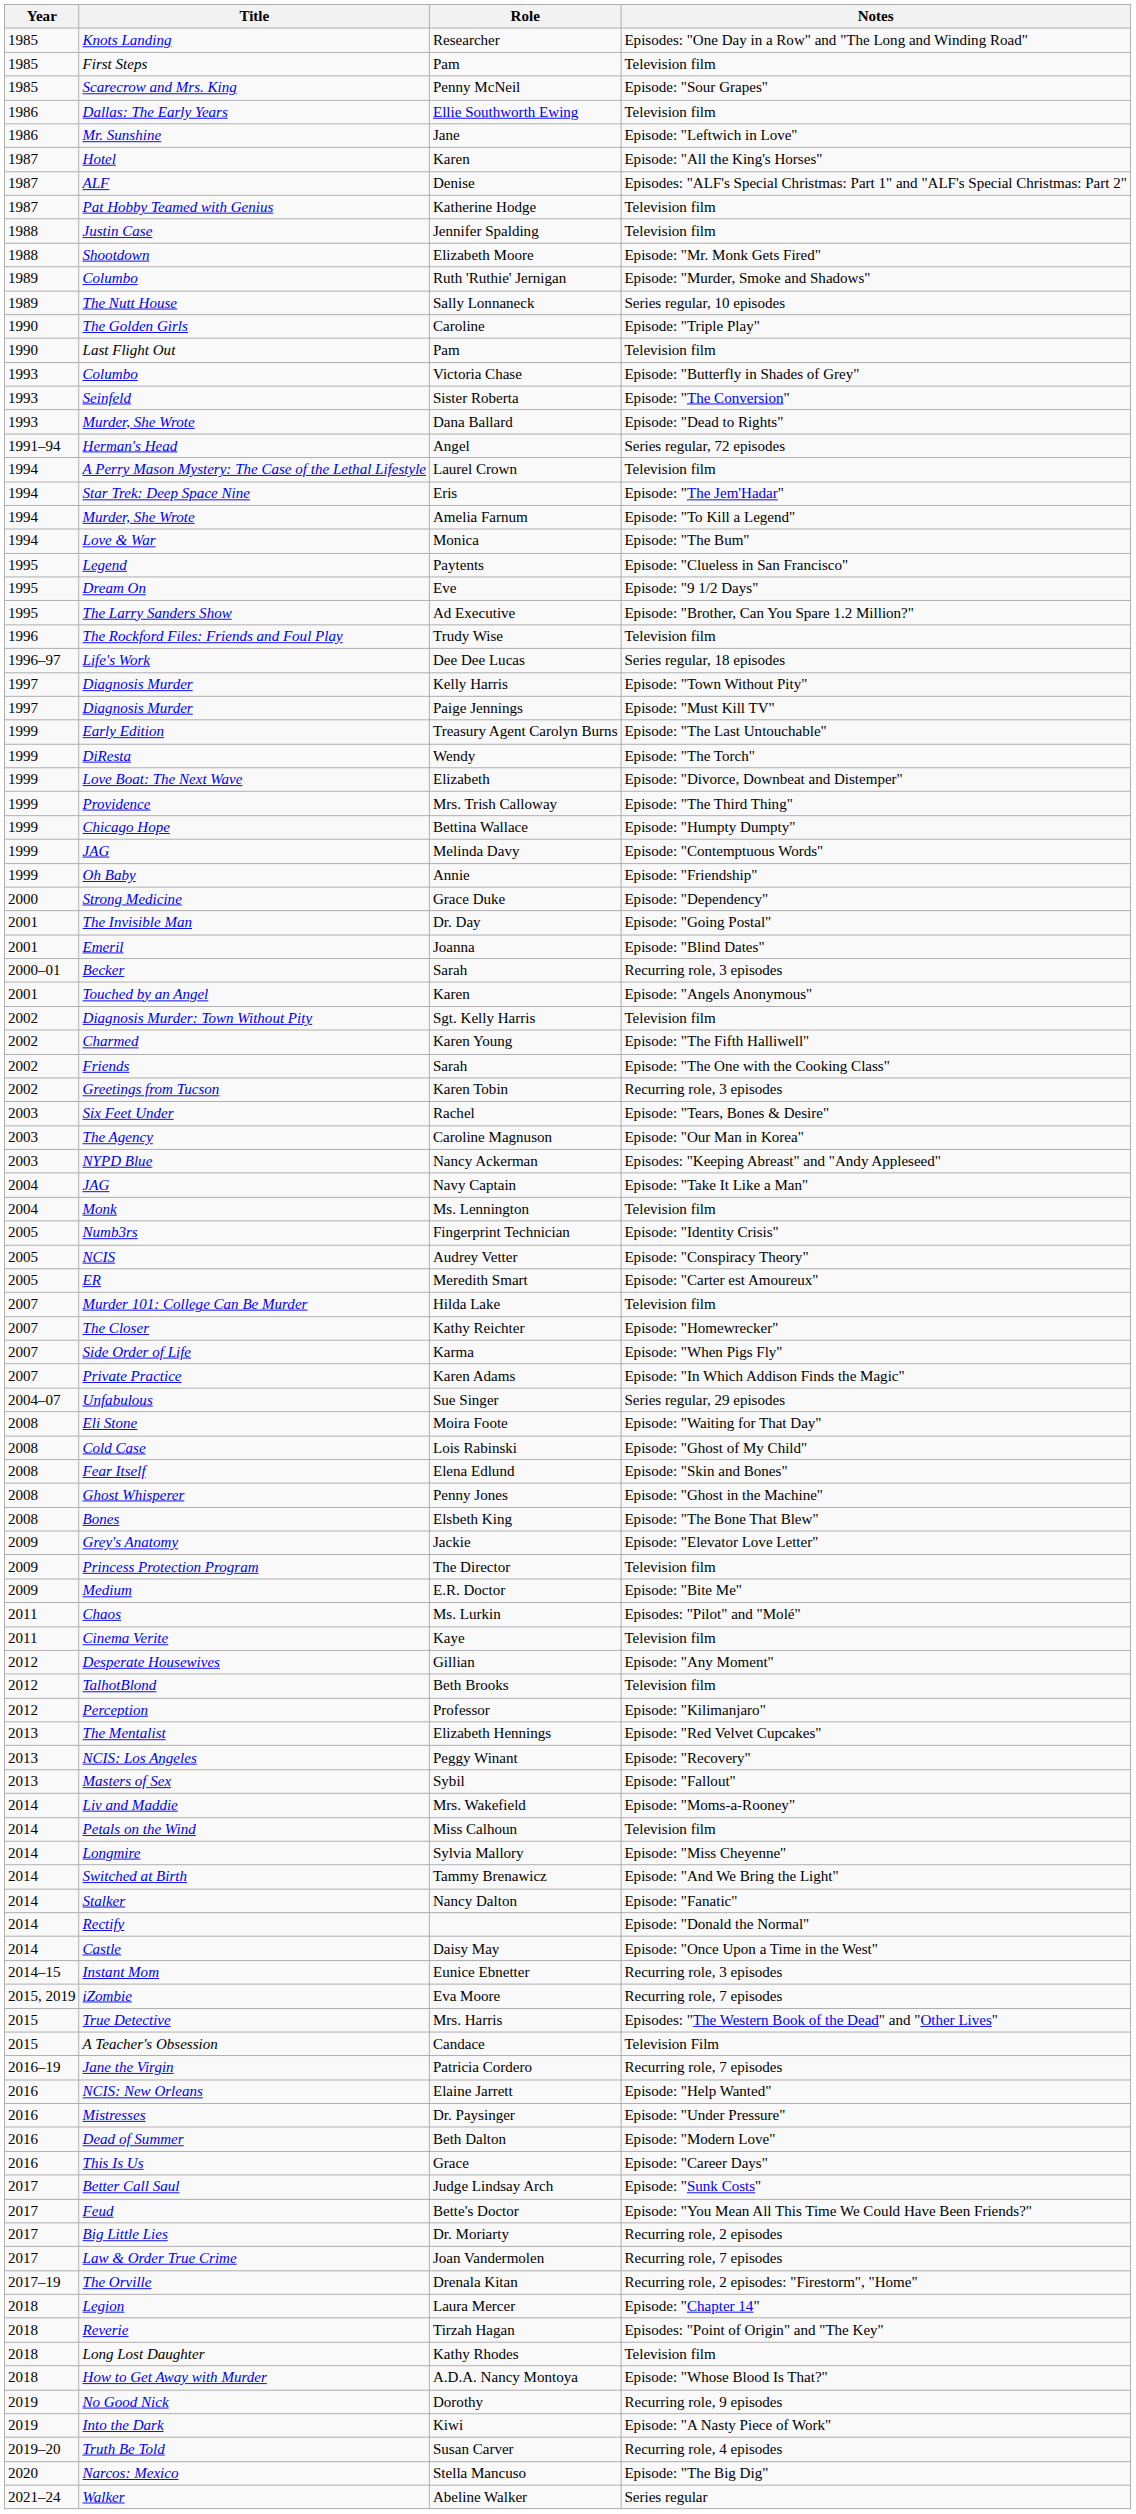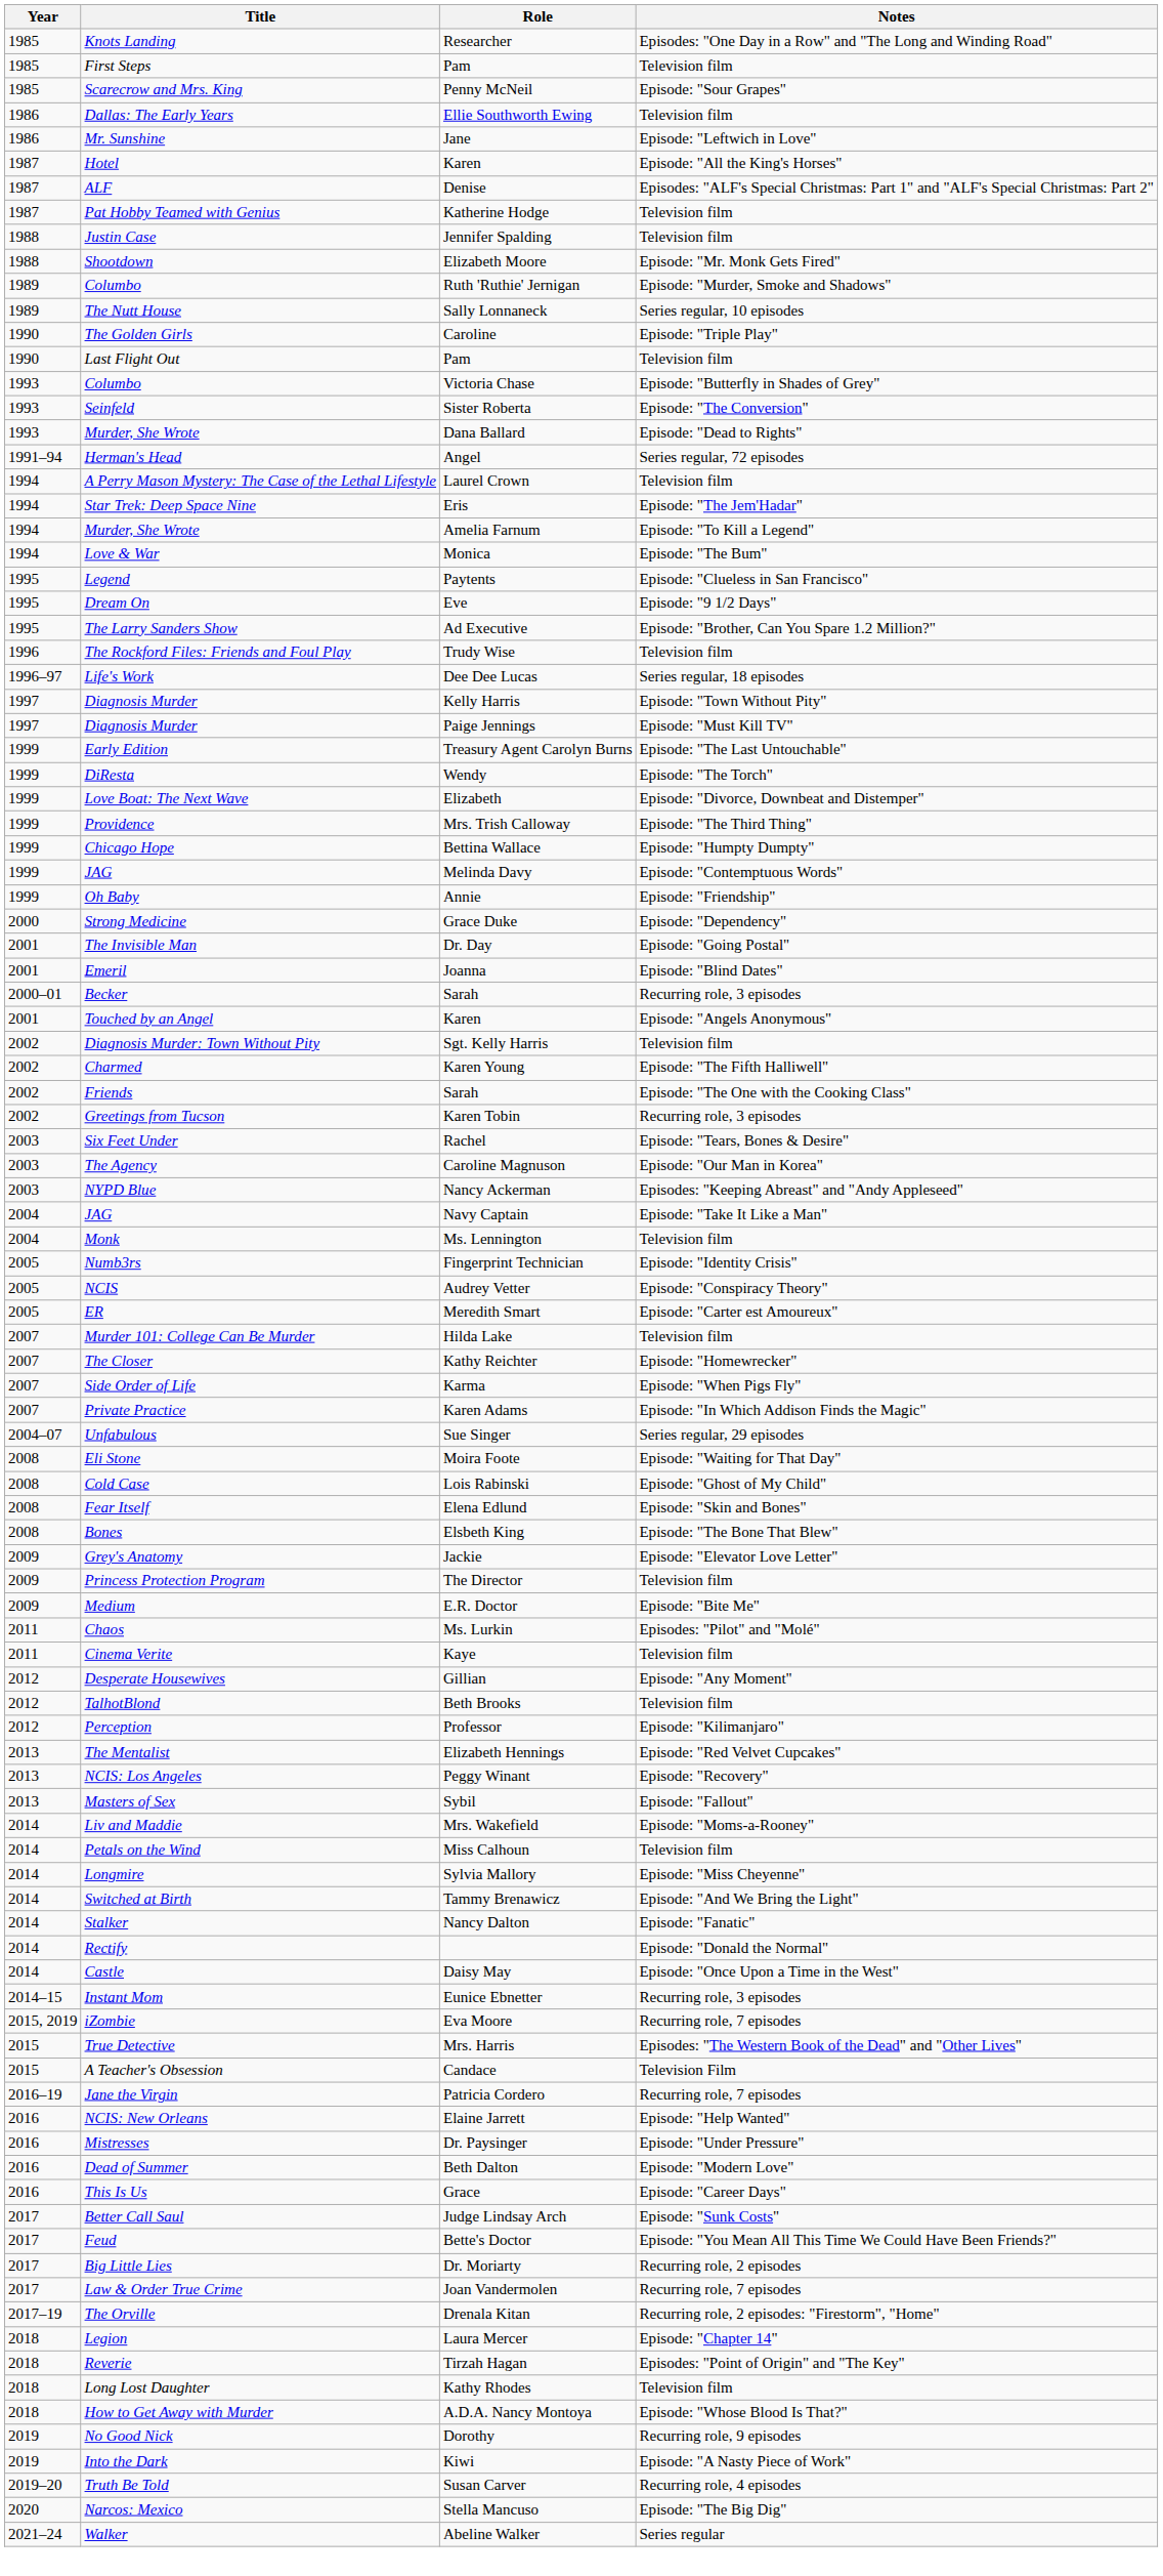- row: 2008 | Ghost Whisperer | Penny Jones | Episode: "Ghost in the Machine"
